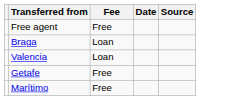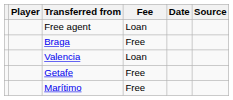+ column: Player
Free agent | Fee: Free -> Loan
Braga | Fee: Loan -> Free
